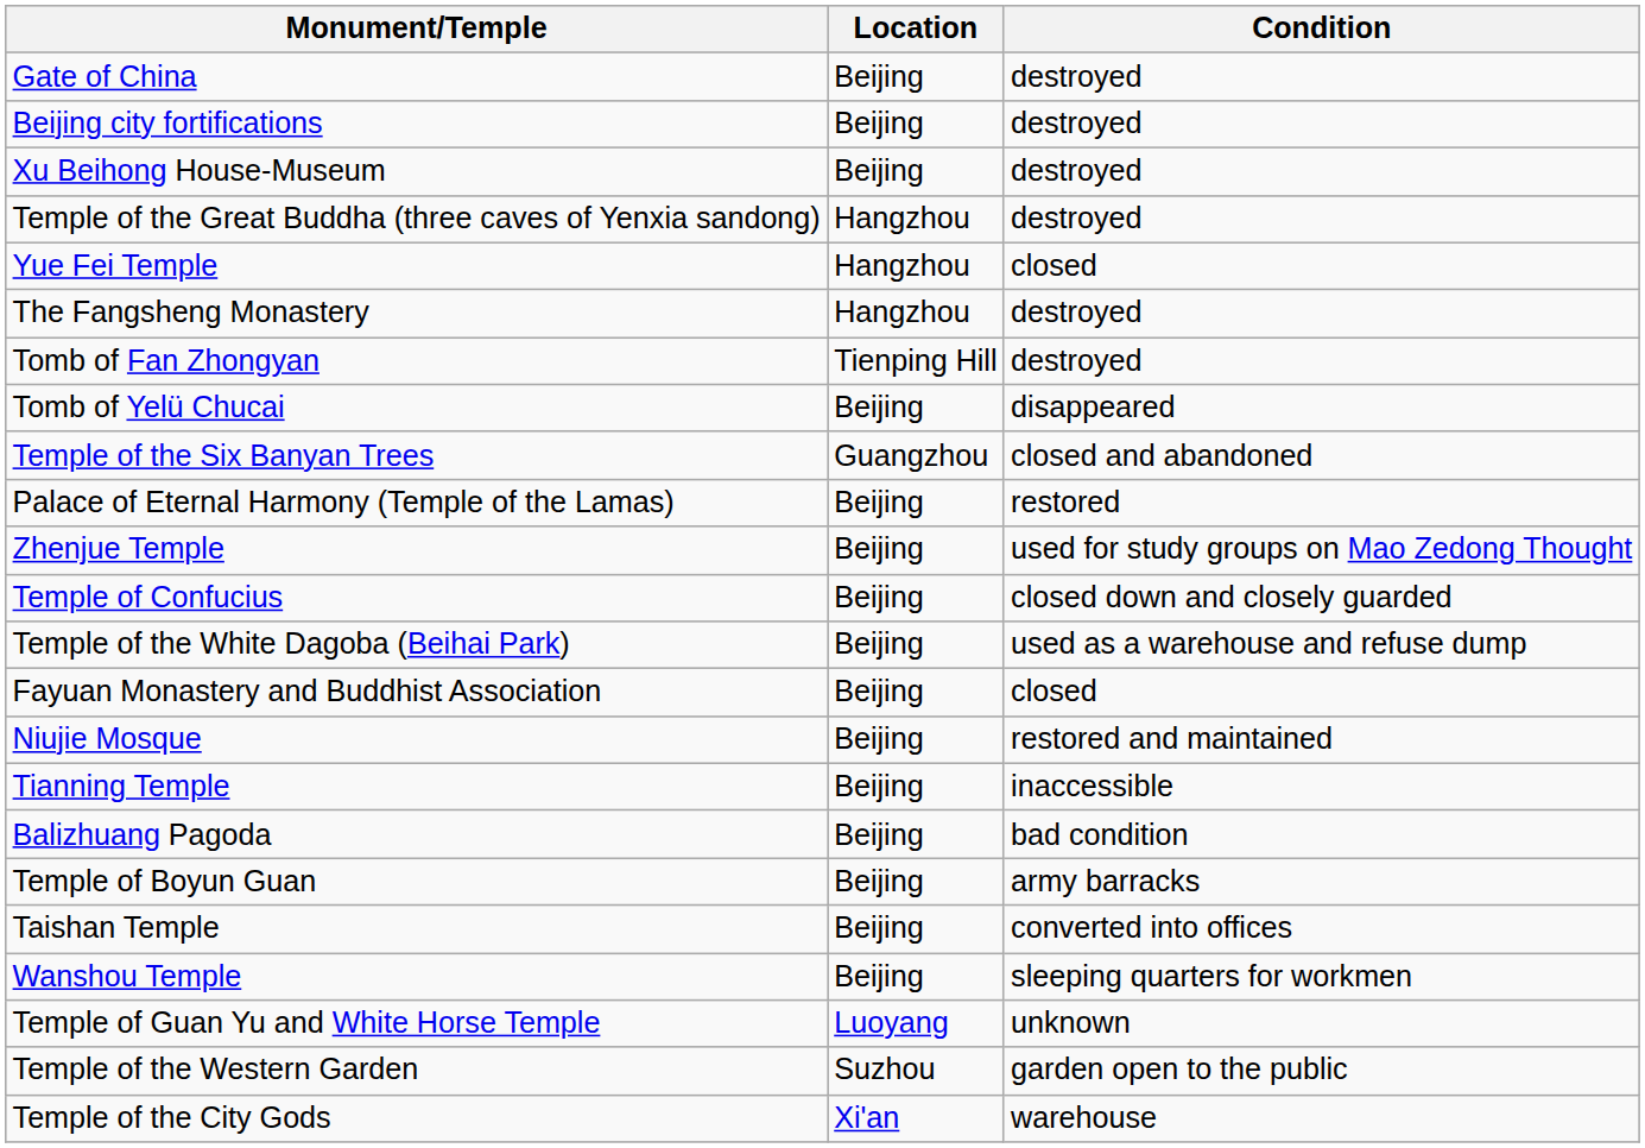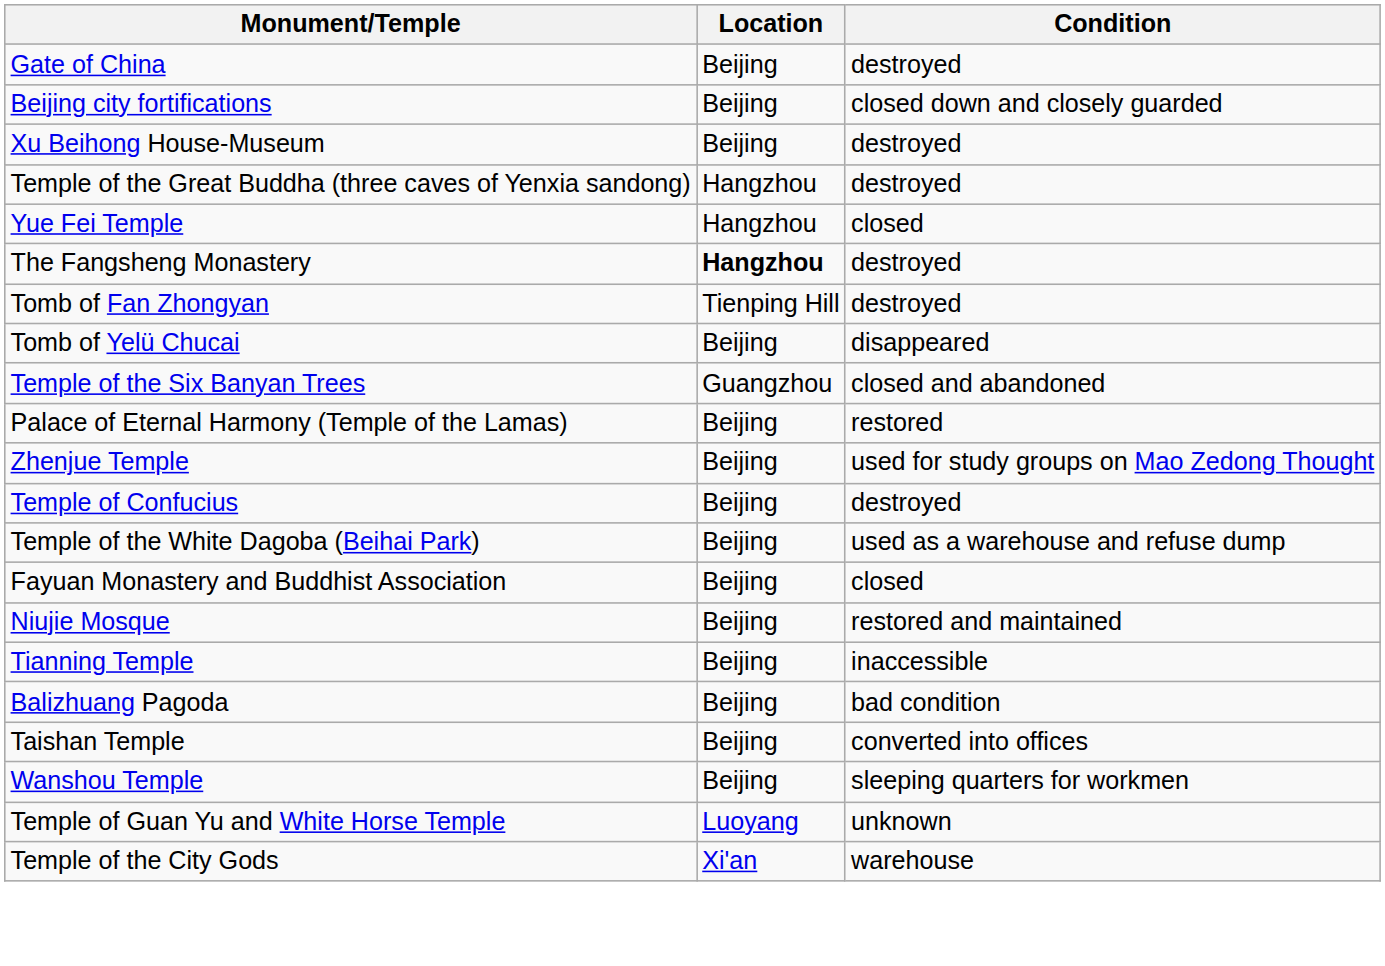Beijing city fortifications | Condition: destroyed -> closed down and closely guarded
The Fangsheng Monastery | Location: normal -> bold
Temple of Confucius | Condition: closed down and closely guarded -> destroyed
- row: Temple of Boyun Guan | Beijing | army barracks
- row: Temple of the Western Garden | Suzhou | garden open to the public
